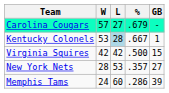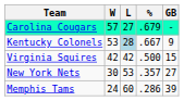Kentucky Colonels | GB: 1 -> 9
New York Nets | W: 28 -> 30
